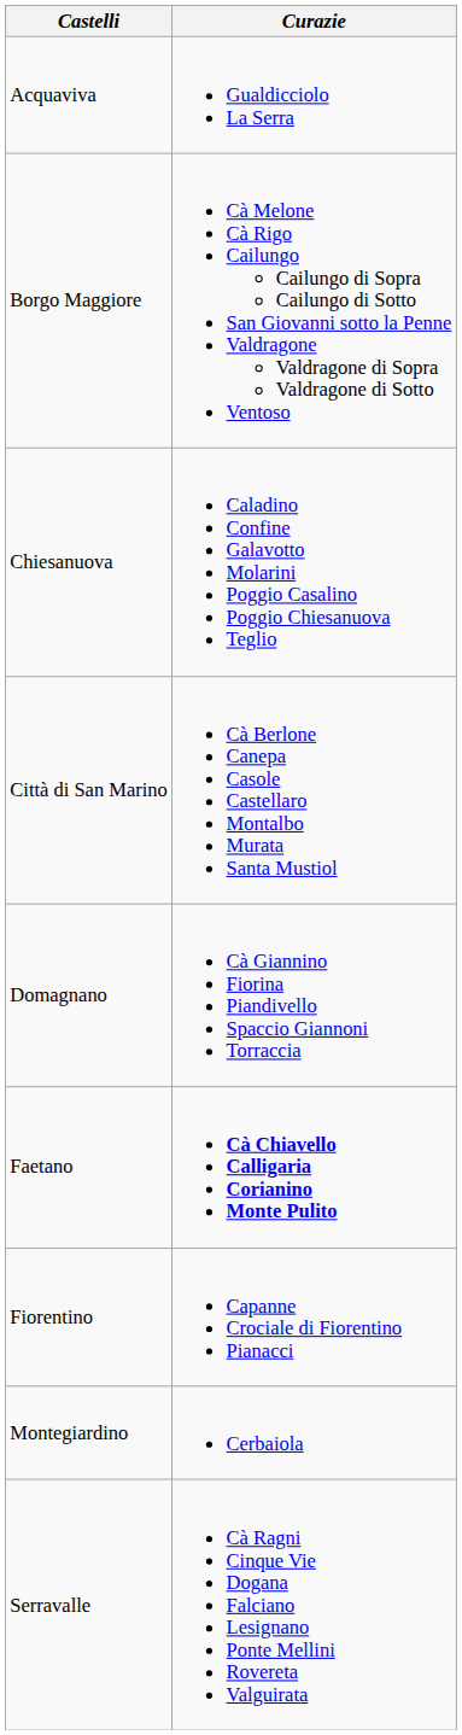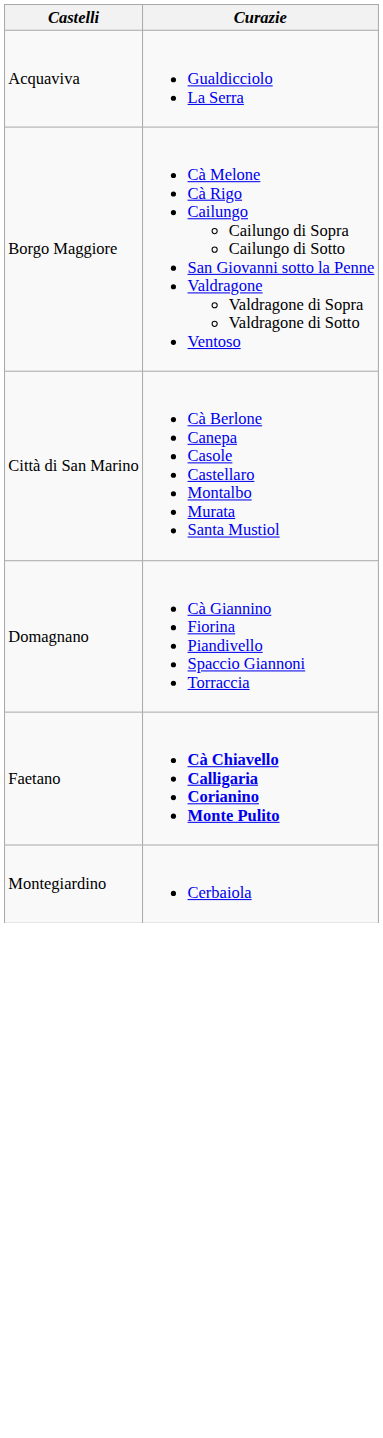- row: Chiesanuova | Caladino Confine Galavotto Molarini Poggio Casalino Poggio Chiesanuova Teglio
- row: Fiorentino | Capanne Crociale di Fiorentino Pianacci
- row: Serravalle | Cà Ragni Cinque Vie Dogana Falciano Lesignano Ponte Mellini Rovereta Valguirata
